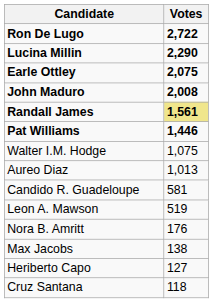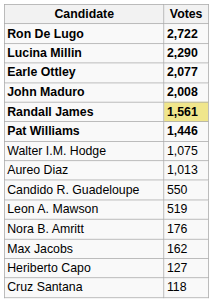Earle Ottley | Votes: 2,075 -> 2,077
Candido R. Guadeloupe | Votes: 581 -> 550
Max Jacobs | Votes: 138 -> 162
